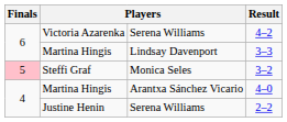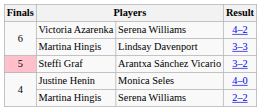3–2 | column 3: Monica Seles -> Arantxa Sánchez Vicario
4–0 | column 2: Martina Hingis -> Justine Henin
4–0 | column 3: Arantxa Sánchez Vicario -> Monica Seles
2–2 | column 2: Justine Henin -> Martina Hingis
